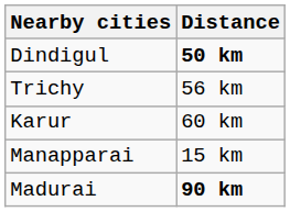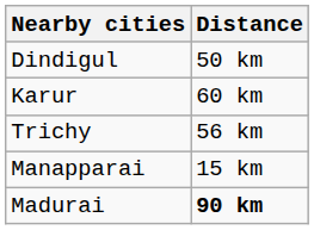Dindigul | Distance: bold -> normal
rows swapped: Karur <-> Trichy
